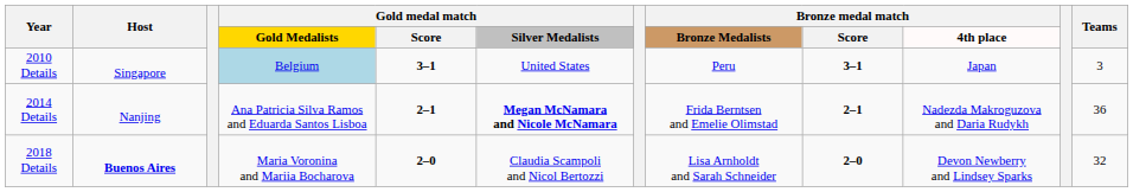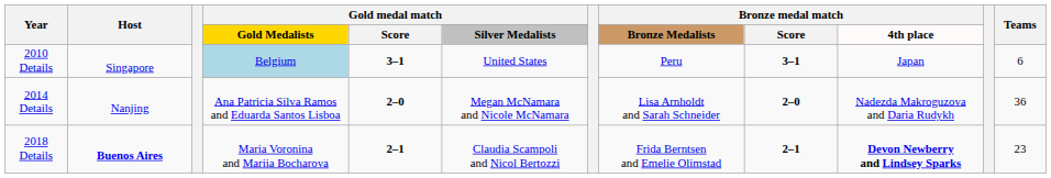2010 Details | Teams: 3 -> 6
2014 Details | Gold medal match / Score: 2–1 -> 2–0
2014 Details | Gold medal match / Silver Medalists: bold -> normal
2014 Details | Bronze medal match / Bronze Medalists: Frida Berntsen and Emelie Olimstad -> Lisa Arnholdt and Sarah Schneider
2014 Details | Bronze medal match / Score: 2–1 -> 2–0
2018 Details | Gold medal match / Score: 2–0 -> 2–1
2018 Details | Bronze medal match / Bronze Medalists: Lisa Arnholdt and Sarah Schneider -> Frida Berntsen and Emelie Olimstad
2018 Details | Bronze medal match / Score: 2–0 -> 2–1
2018 Details | Bronze medal match / 4th place: normal -> bold
2018 Details | Teams: 32 -> 23
